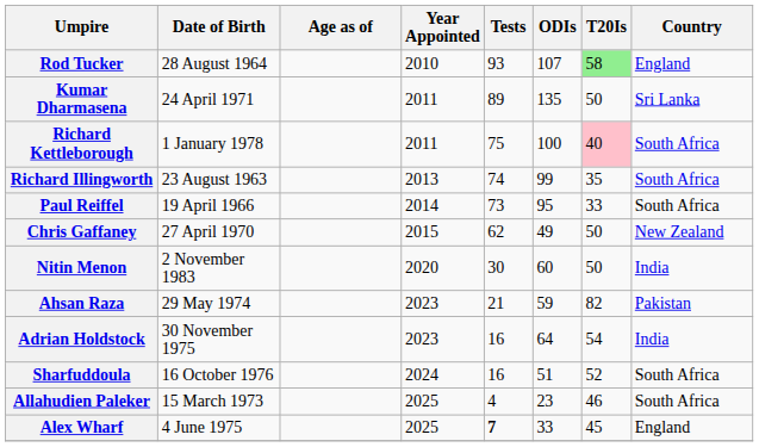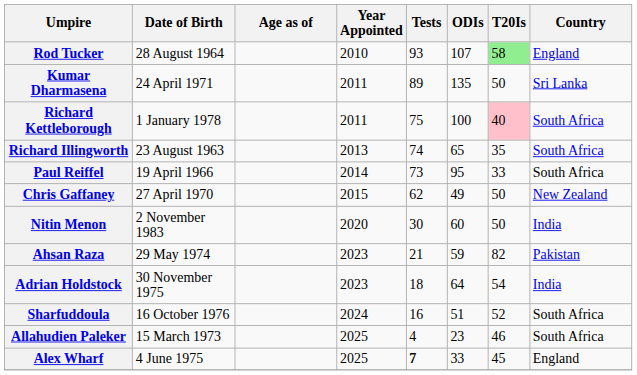Richard Illingworth | ODIs: 99 -> 65
Adrian Holdstock | Tests: 16 -> 18
